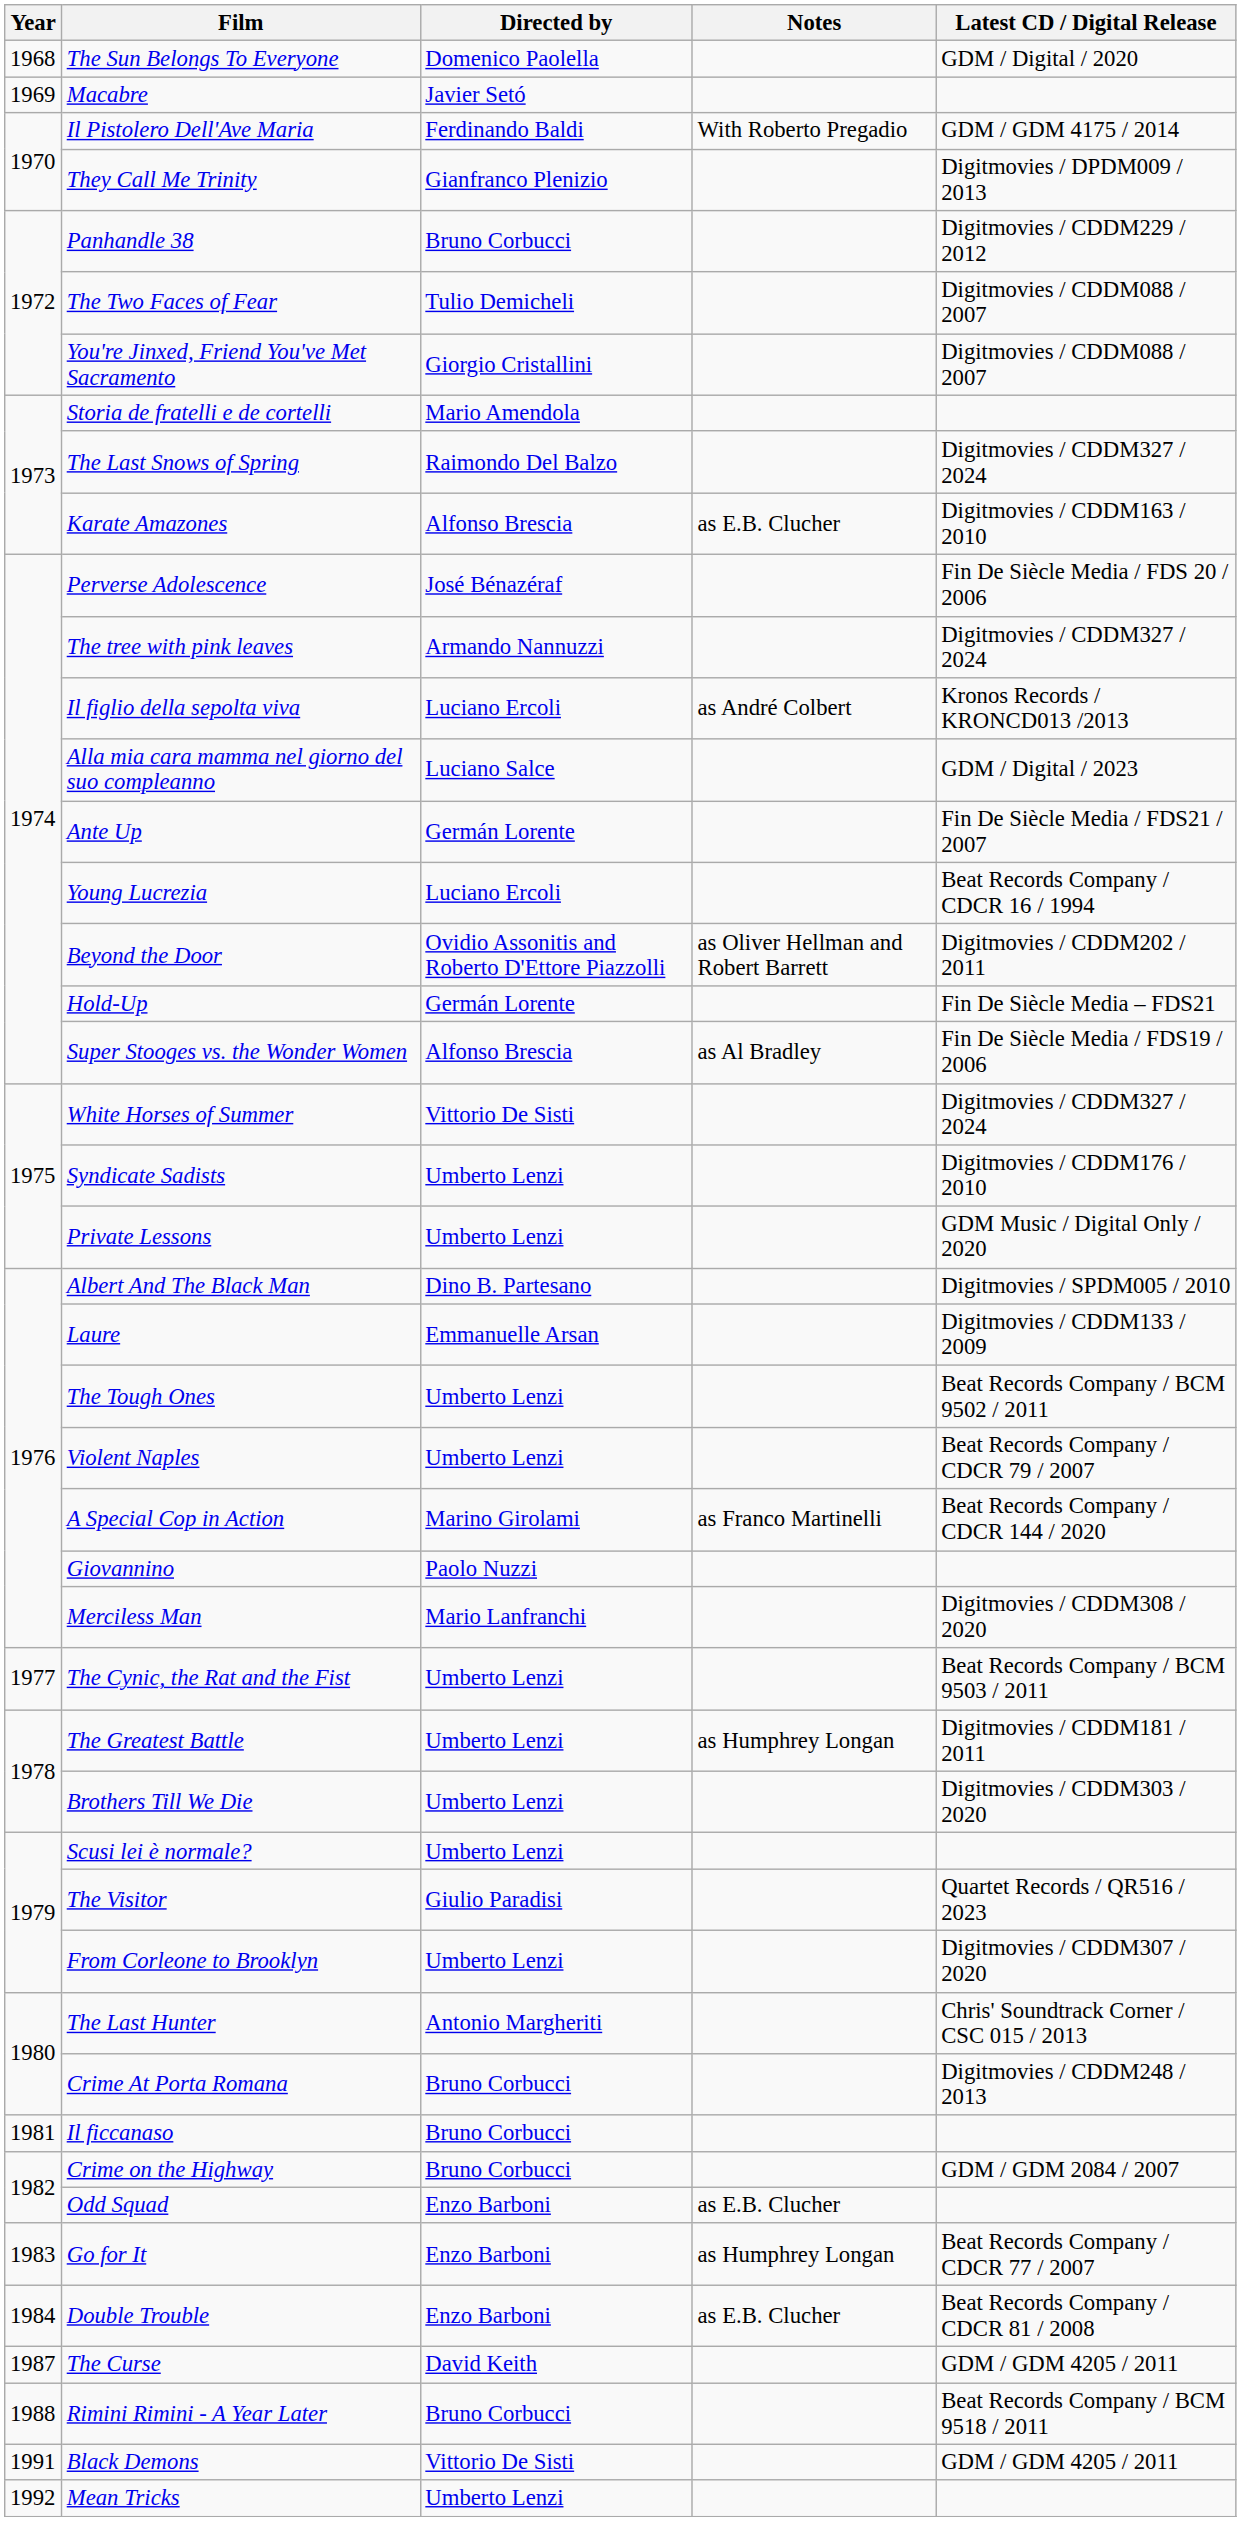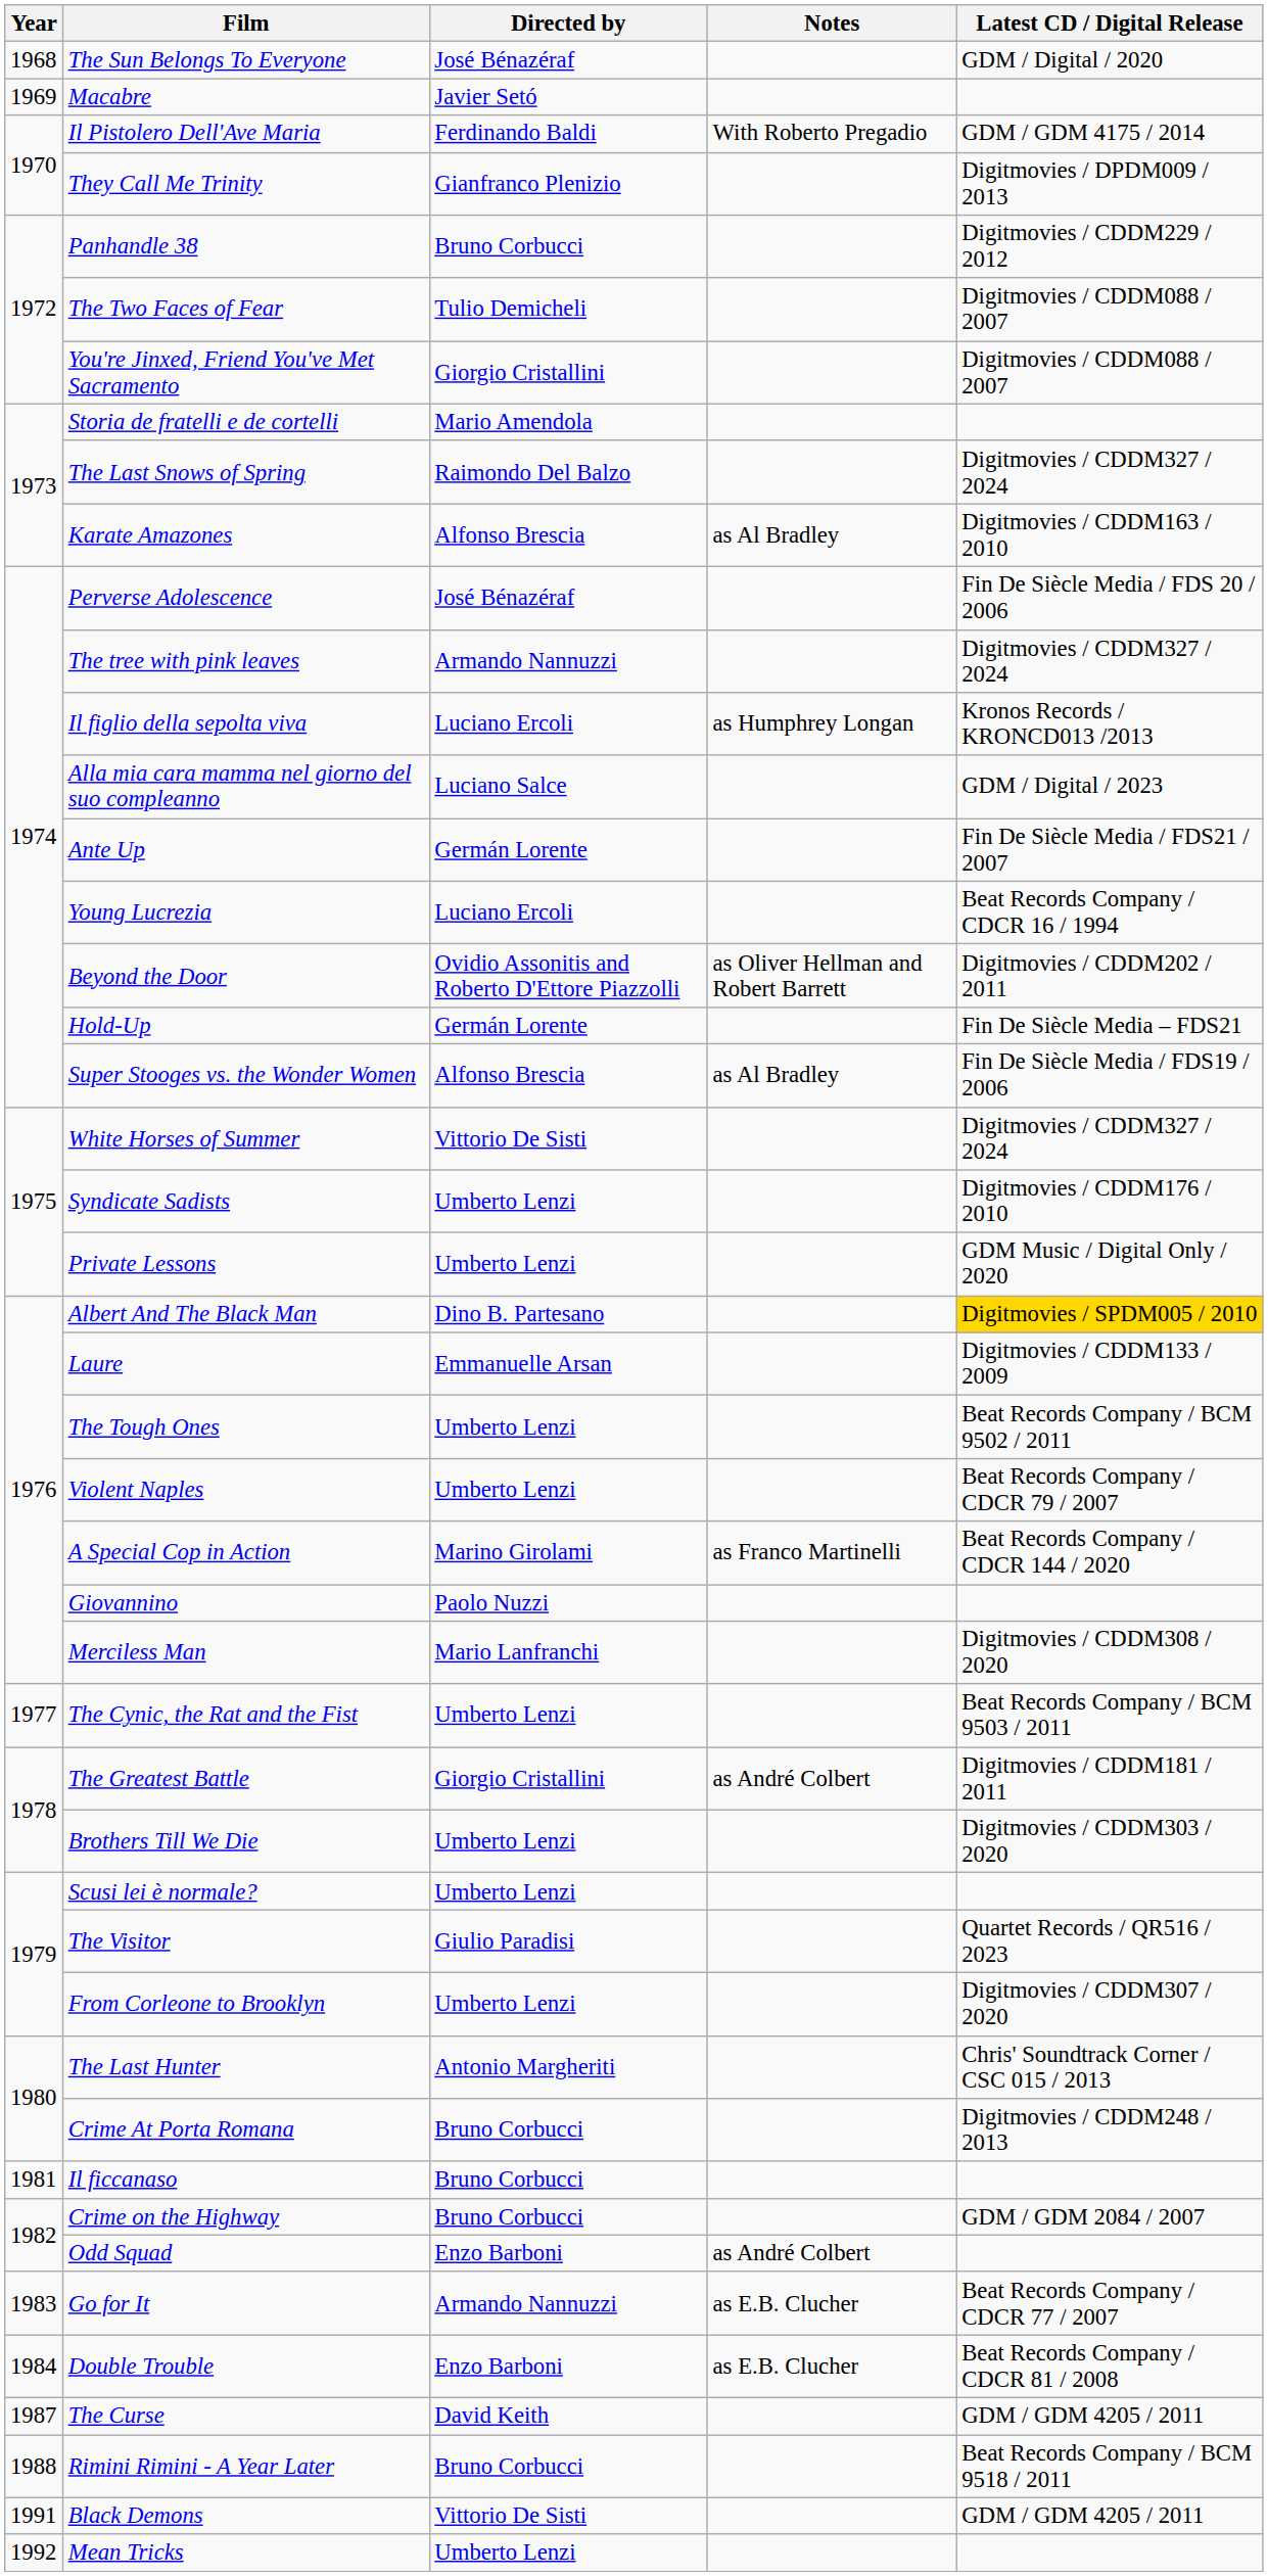The Sun Belongs To Everyone | Directed by: Domenico Paolella -> José Bénazéraf
Karate Amazones | Notes: as E.B. Clucher -> as Al Bradley
Il figlio della sepolta viva | Notes: as André Colbert -> as Humphrey Longan
Albert And The Black Man | Latest CD / Digital Release: no background -> gold background
The Greatest Battle | Directed by: Umberto Lenzi -> Giorgio Cristallini
The Greatest Battle | Notes: as Humphrey Longan -> as André Colbert
Odd Squad | Notes: as E.B. Clucher -> as André Colbert
Go for It | Directed by: Enzo Barboni -> Armando Nannuzzi
Go for It | Notes: as Humphrey Longan -> as E.B. Clucher
